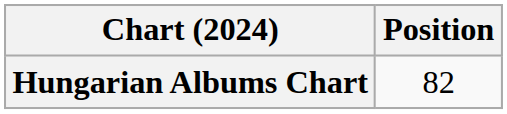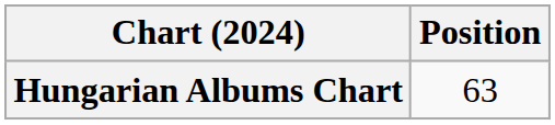Hungarian Albums Chart | Position: 82 -> 63
